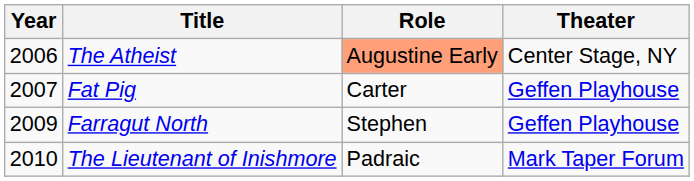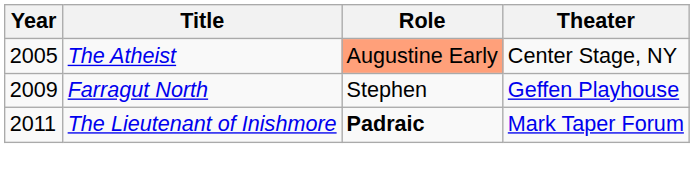The Atheist | Year: 2006 -> 2005
- row: 2007 | Fat Pig | Carter | Geffen Playhouse
The Lieutenant of Inishmore | Year: 2010 -> 2011
The Lieutenant of Inishmore | Role: normal -> bold
